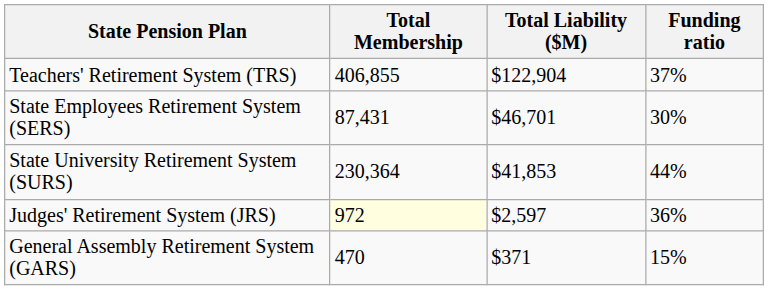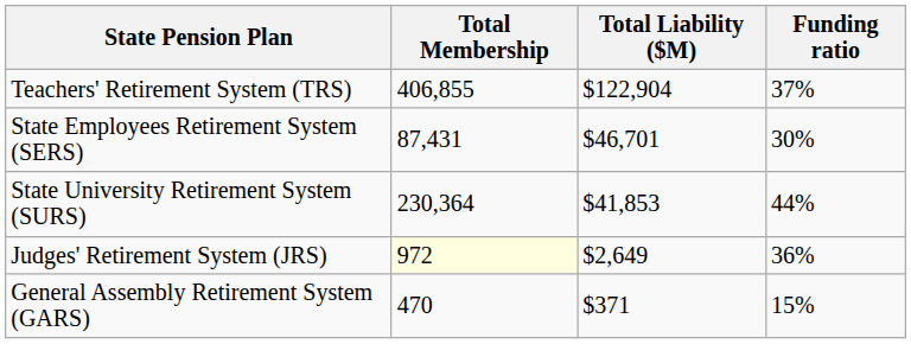Judges' Retirement System (JRS) | Total Liability ($M): $2,597 -> $2,649
